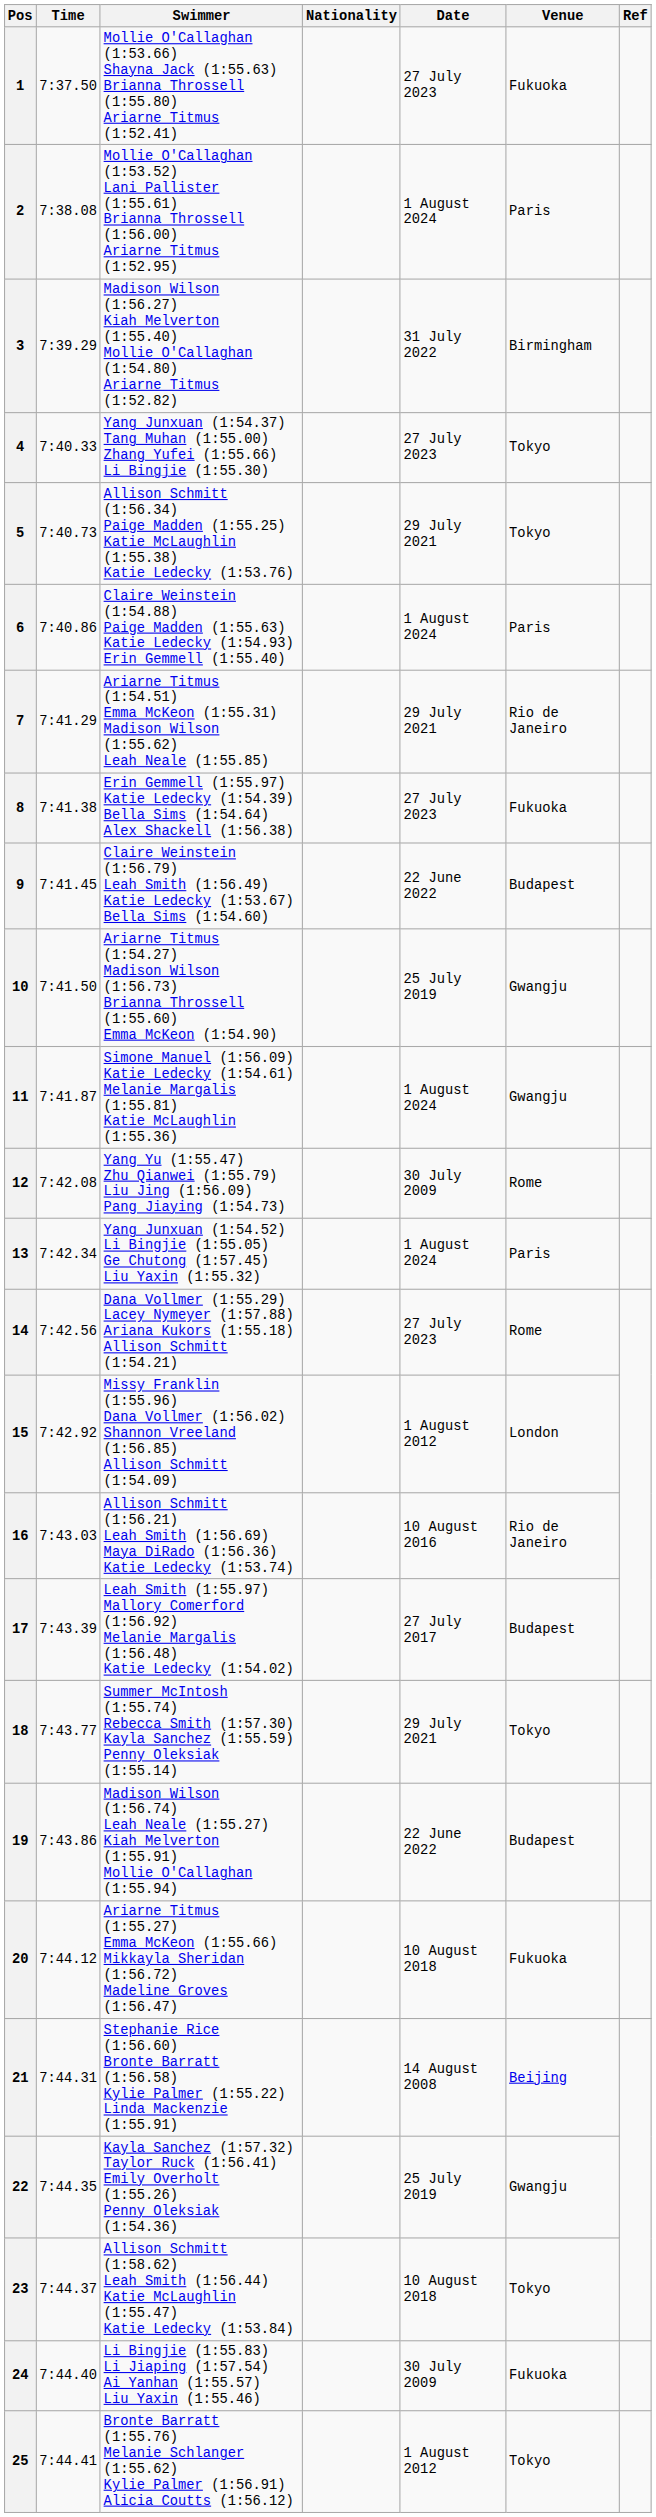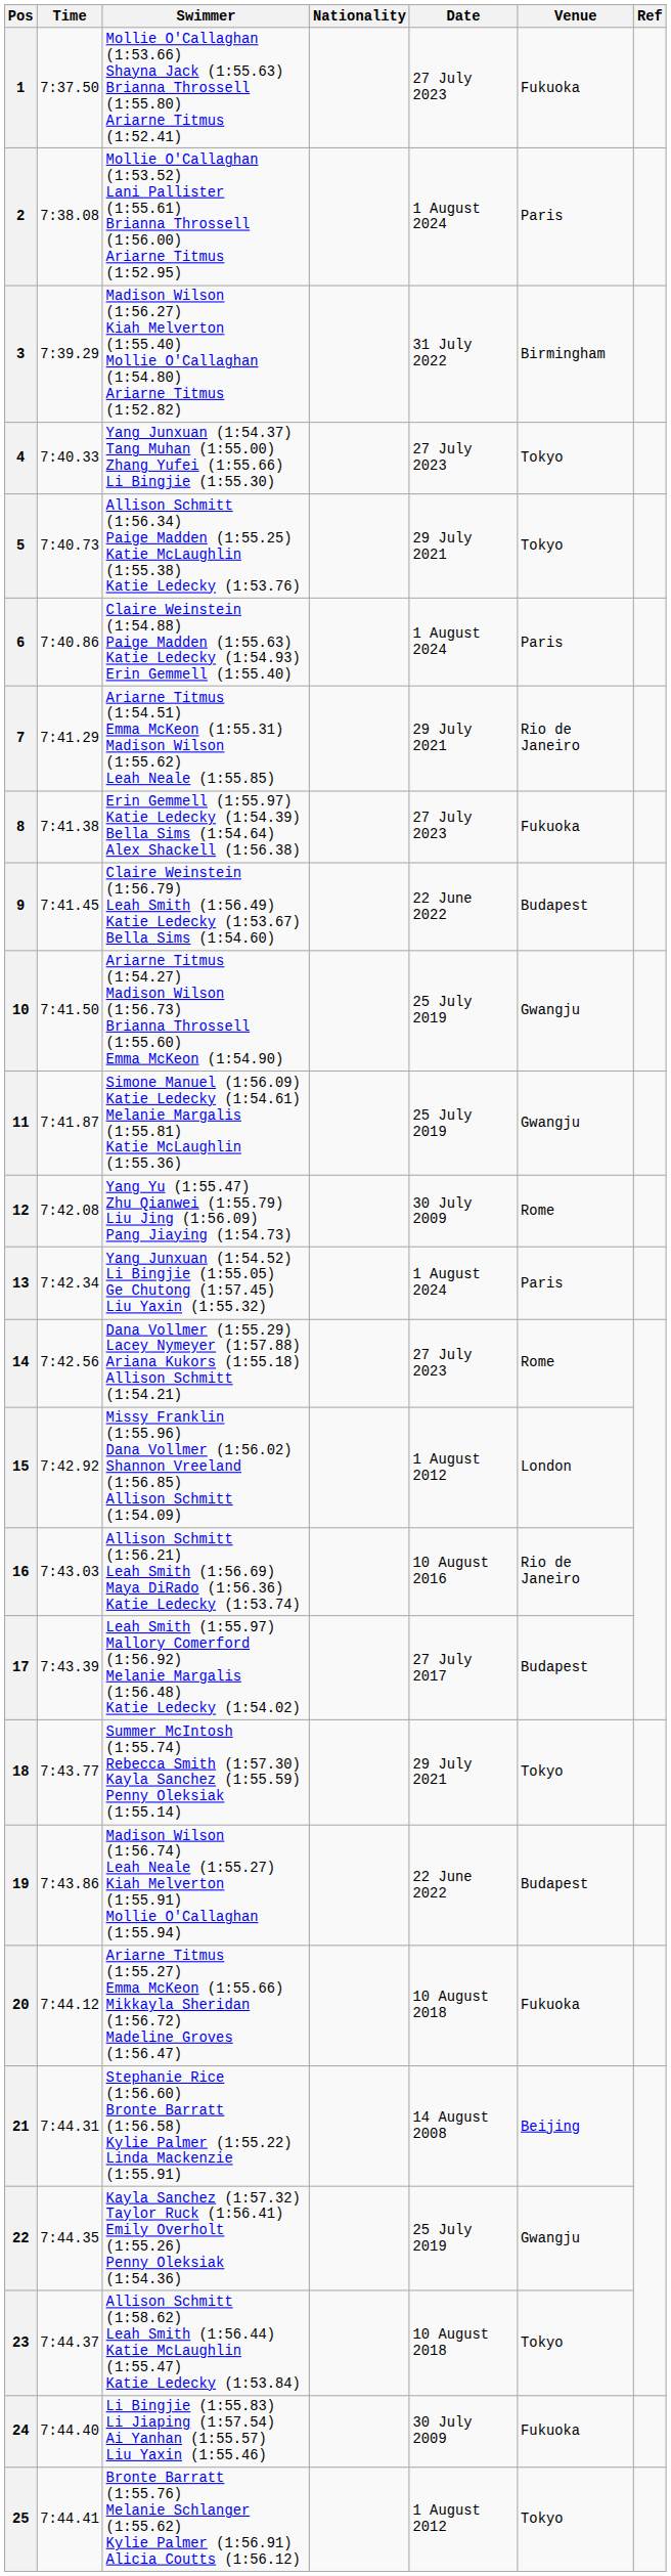11 | Date: 1 August 2024 -> 25 July 2019
